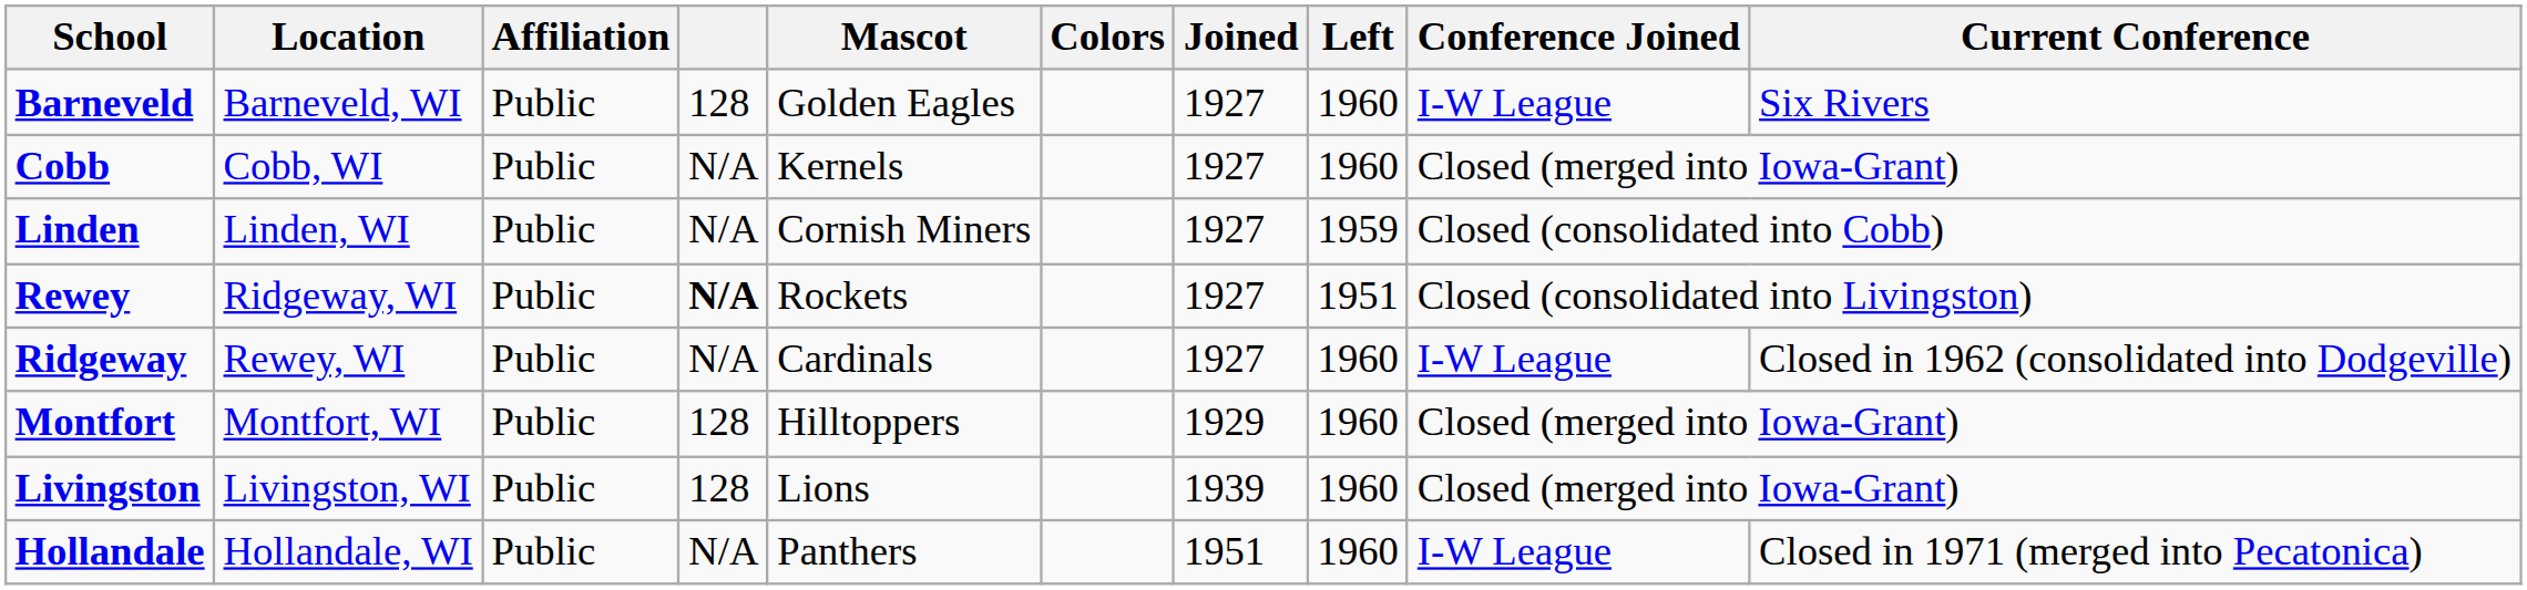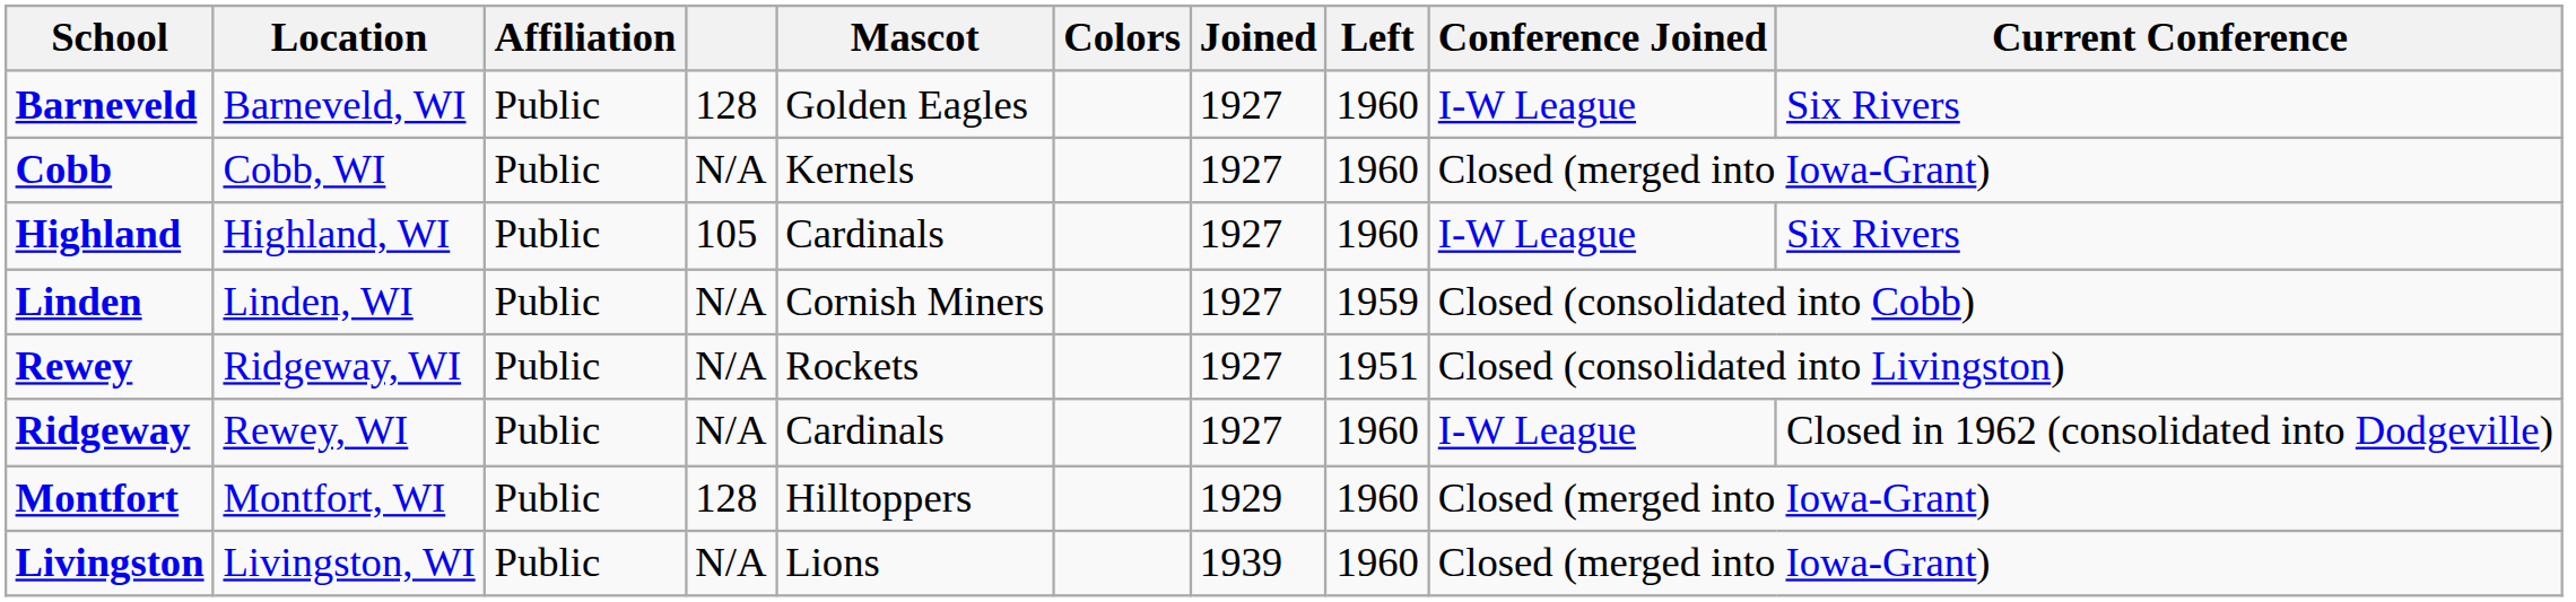+ row: Highland | Highland, WI | Public | 105 | Cardinals | 1927 | 1960 | I-W League | Six Rivers
Rewey | column 4: bold -> normal
Livingston | column 4: 128 -> N/A
- row: Hollandale | Hollandale, WI | Public | N/A | Panthers | 1951 | 1960 | I-W League | Closed in 1971 (merged into Pecatonica)
